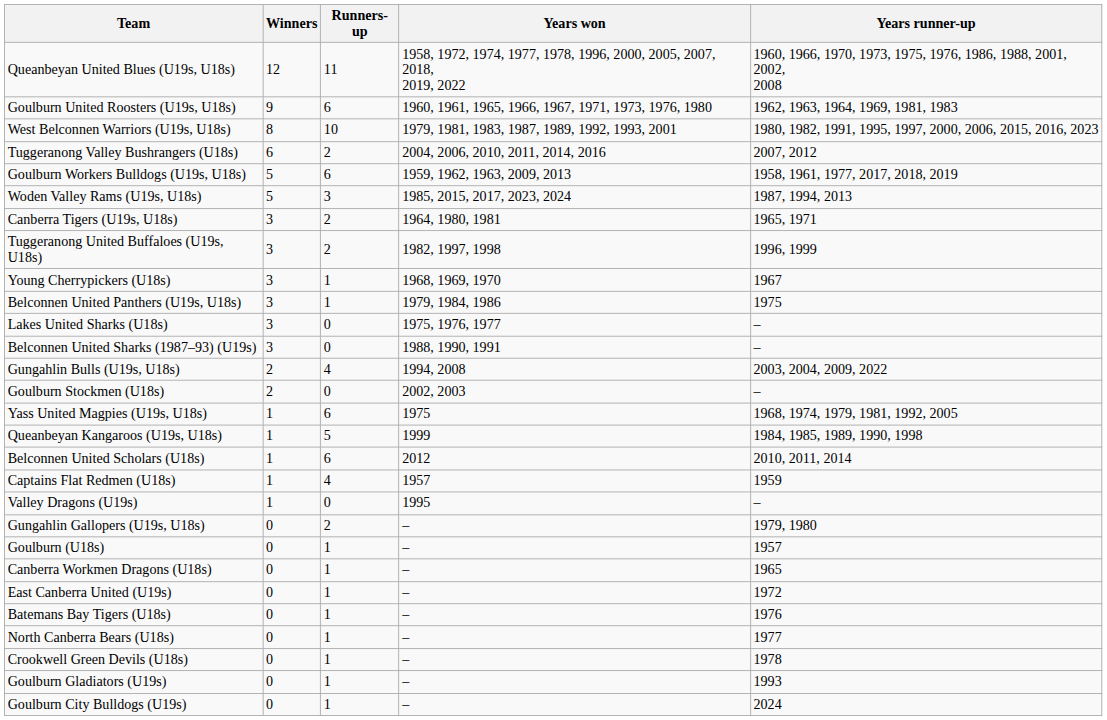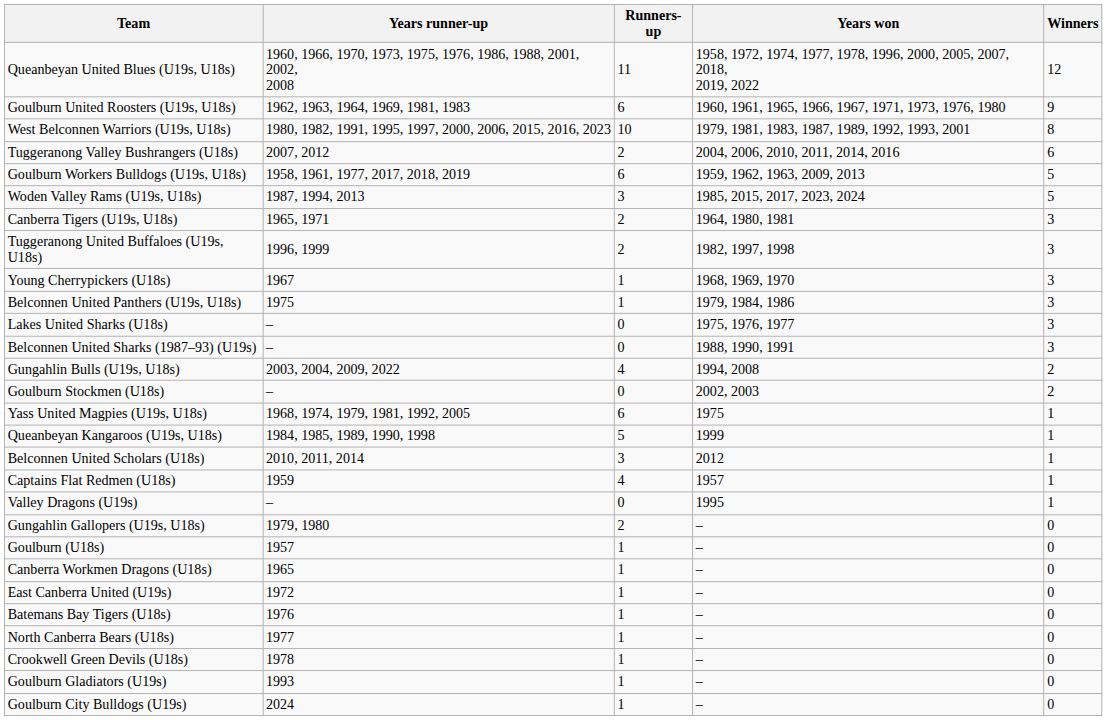columns swapped: Winners <-> Years runner-up
Belconnen United Scholars (U18s) | Runners-up: 6 -> 3
